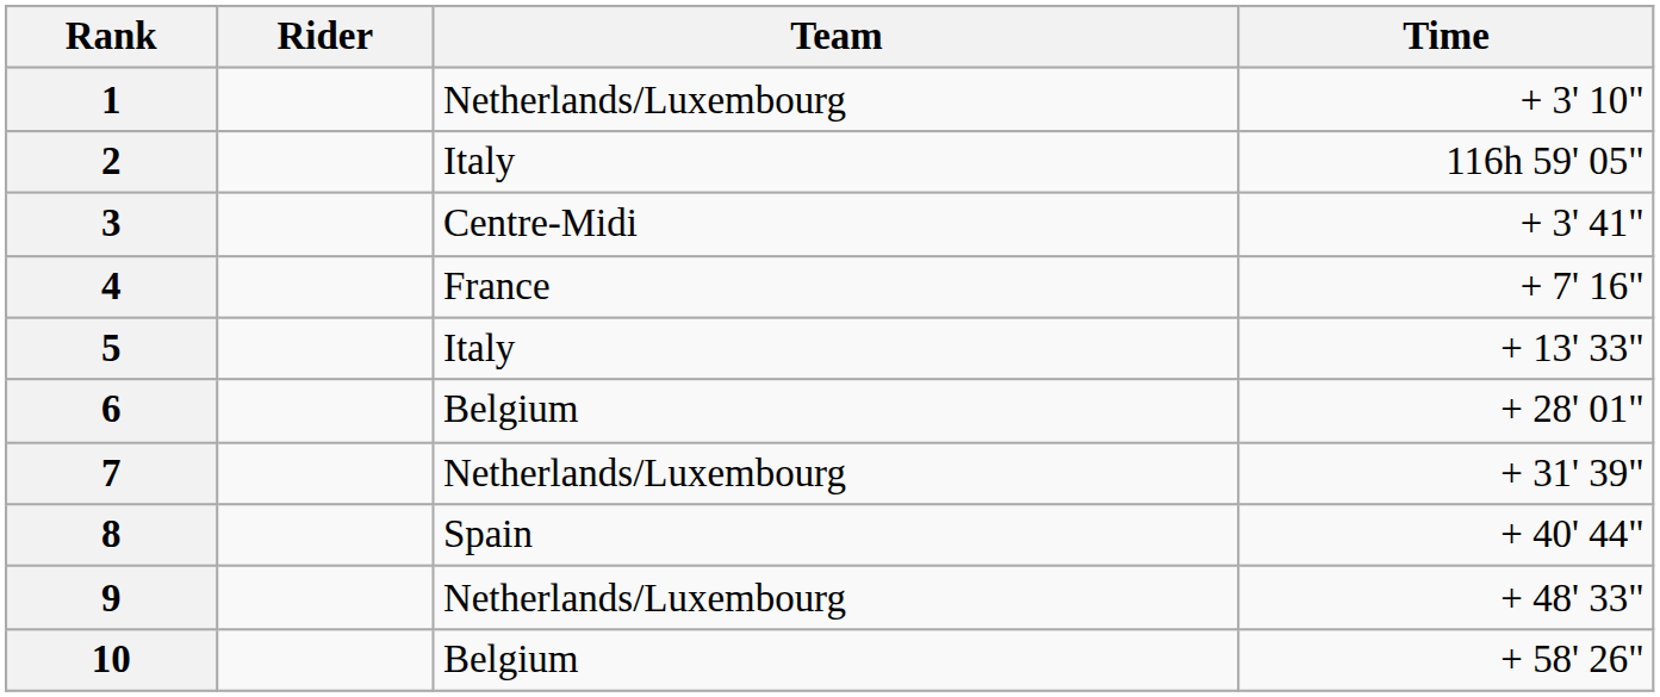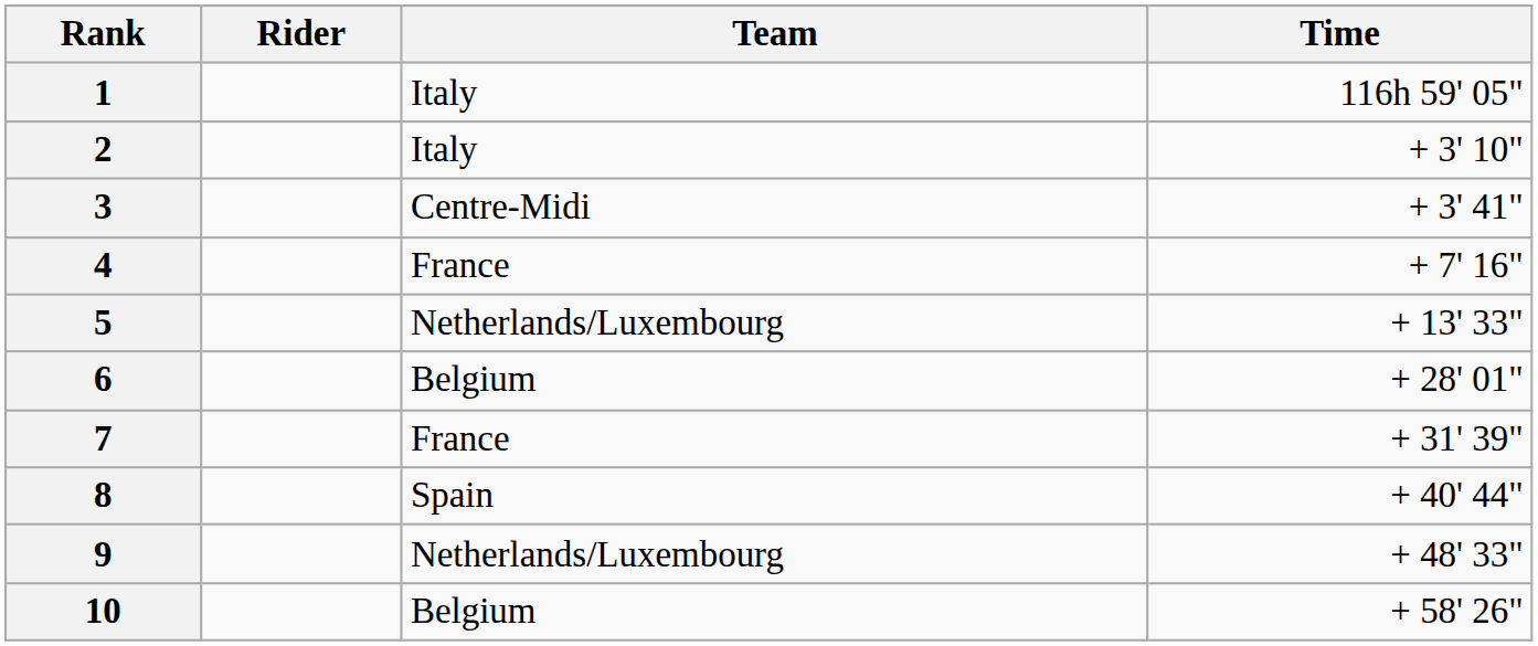1 | Team: Netherlands/Luxembourg -> Italy
1 | Time: + 3' 10" -> 116h 59' 05"
2 | Time: 116h 59' 05" -> + 3' 10"
5 | Team: Italy -> Netherlands/Luxembourg
7 | Team: Netherlands/Luxembourg -> France
